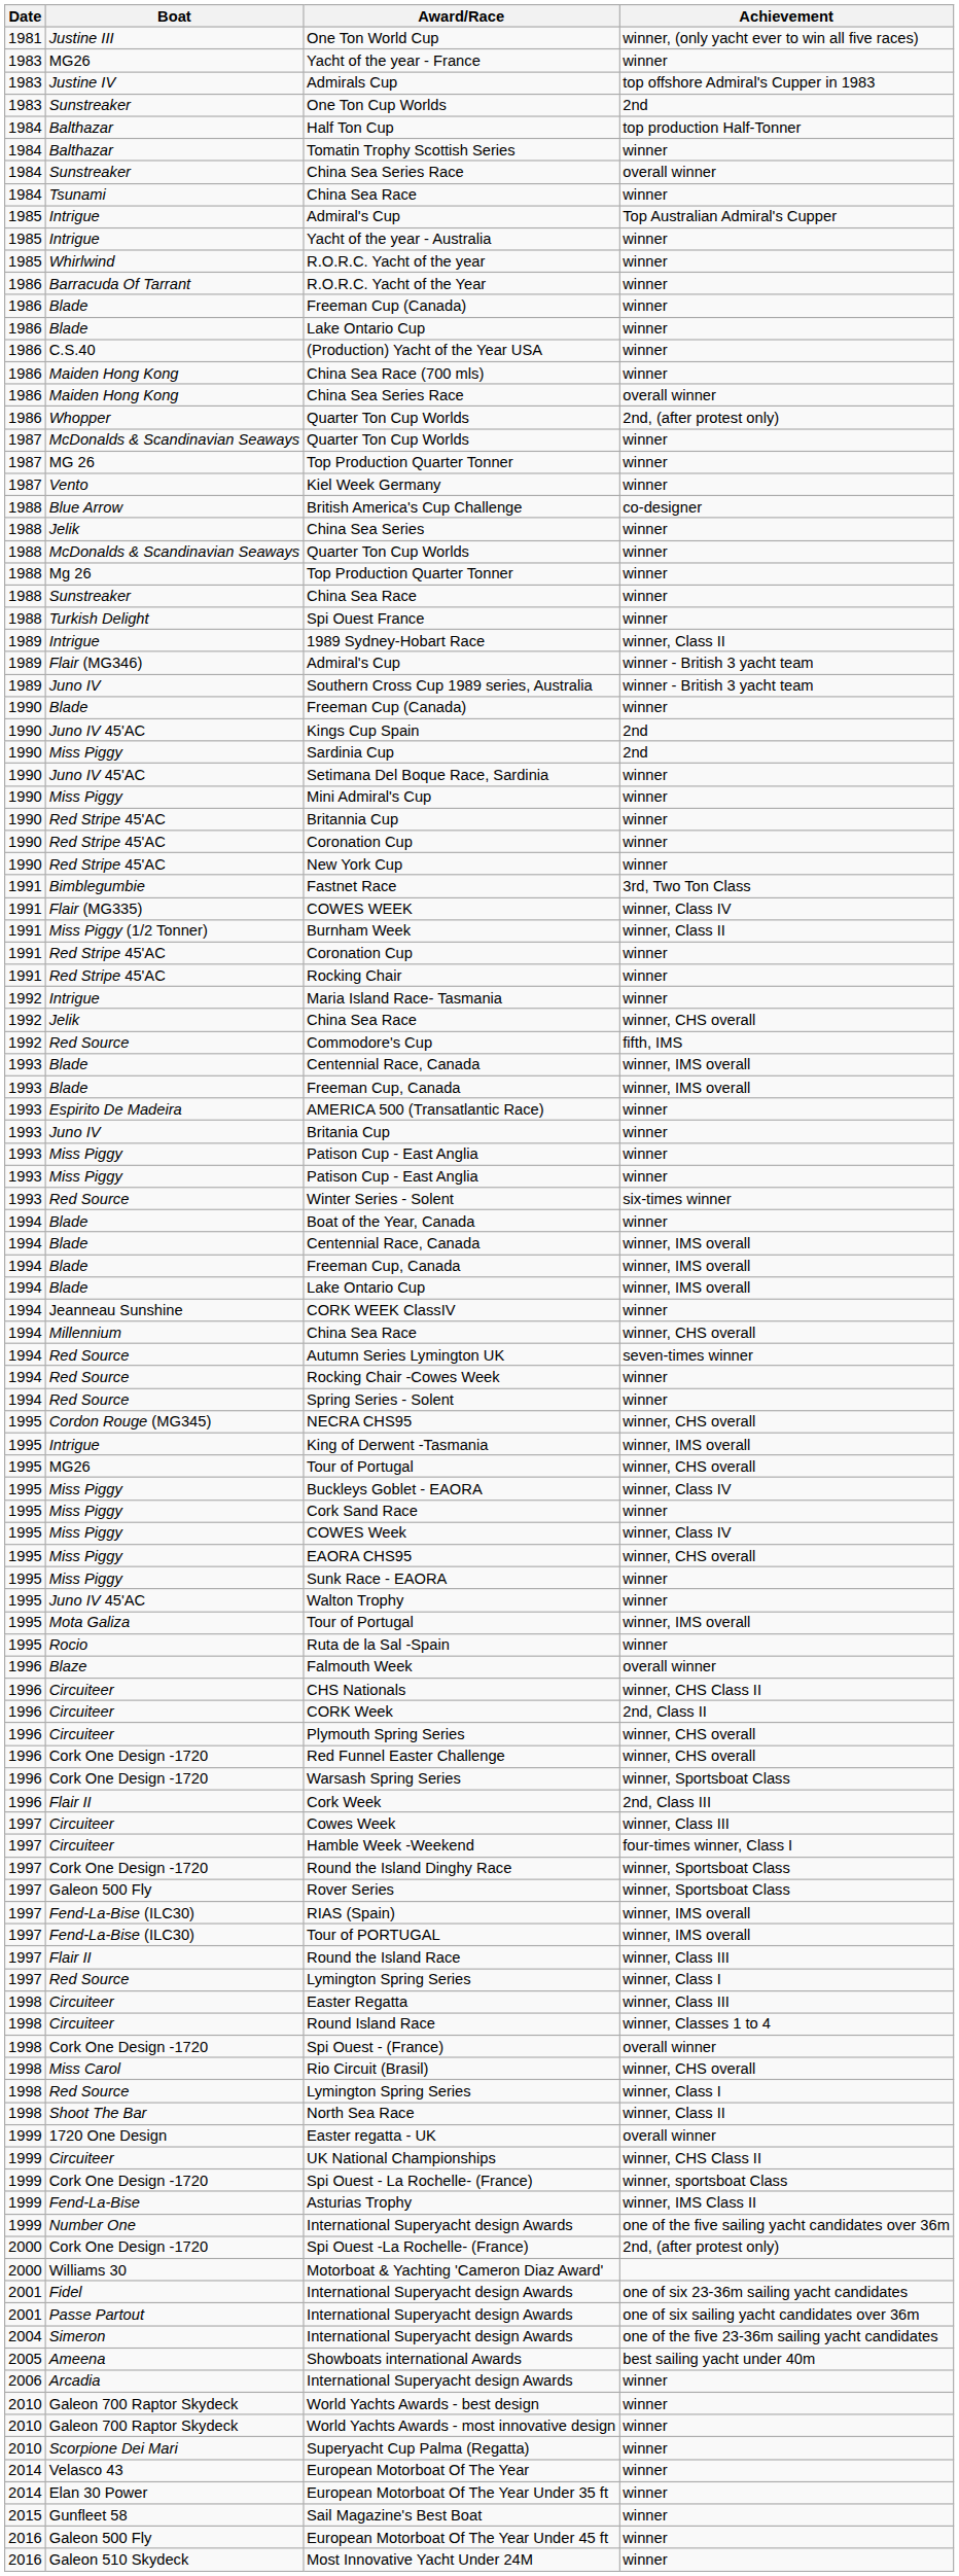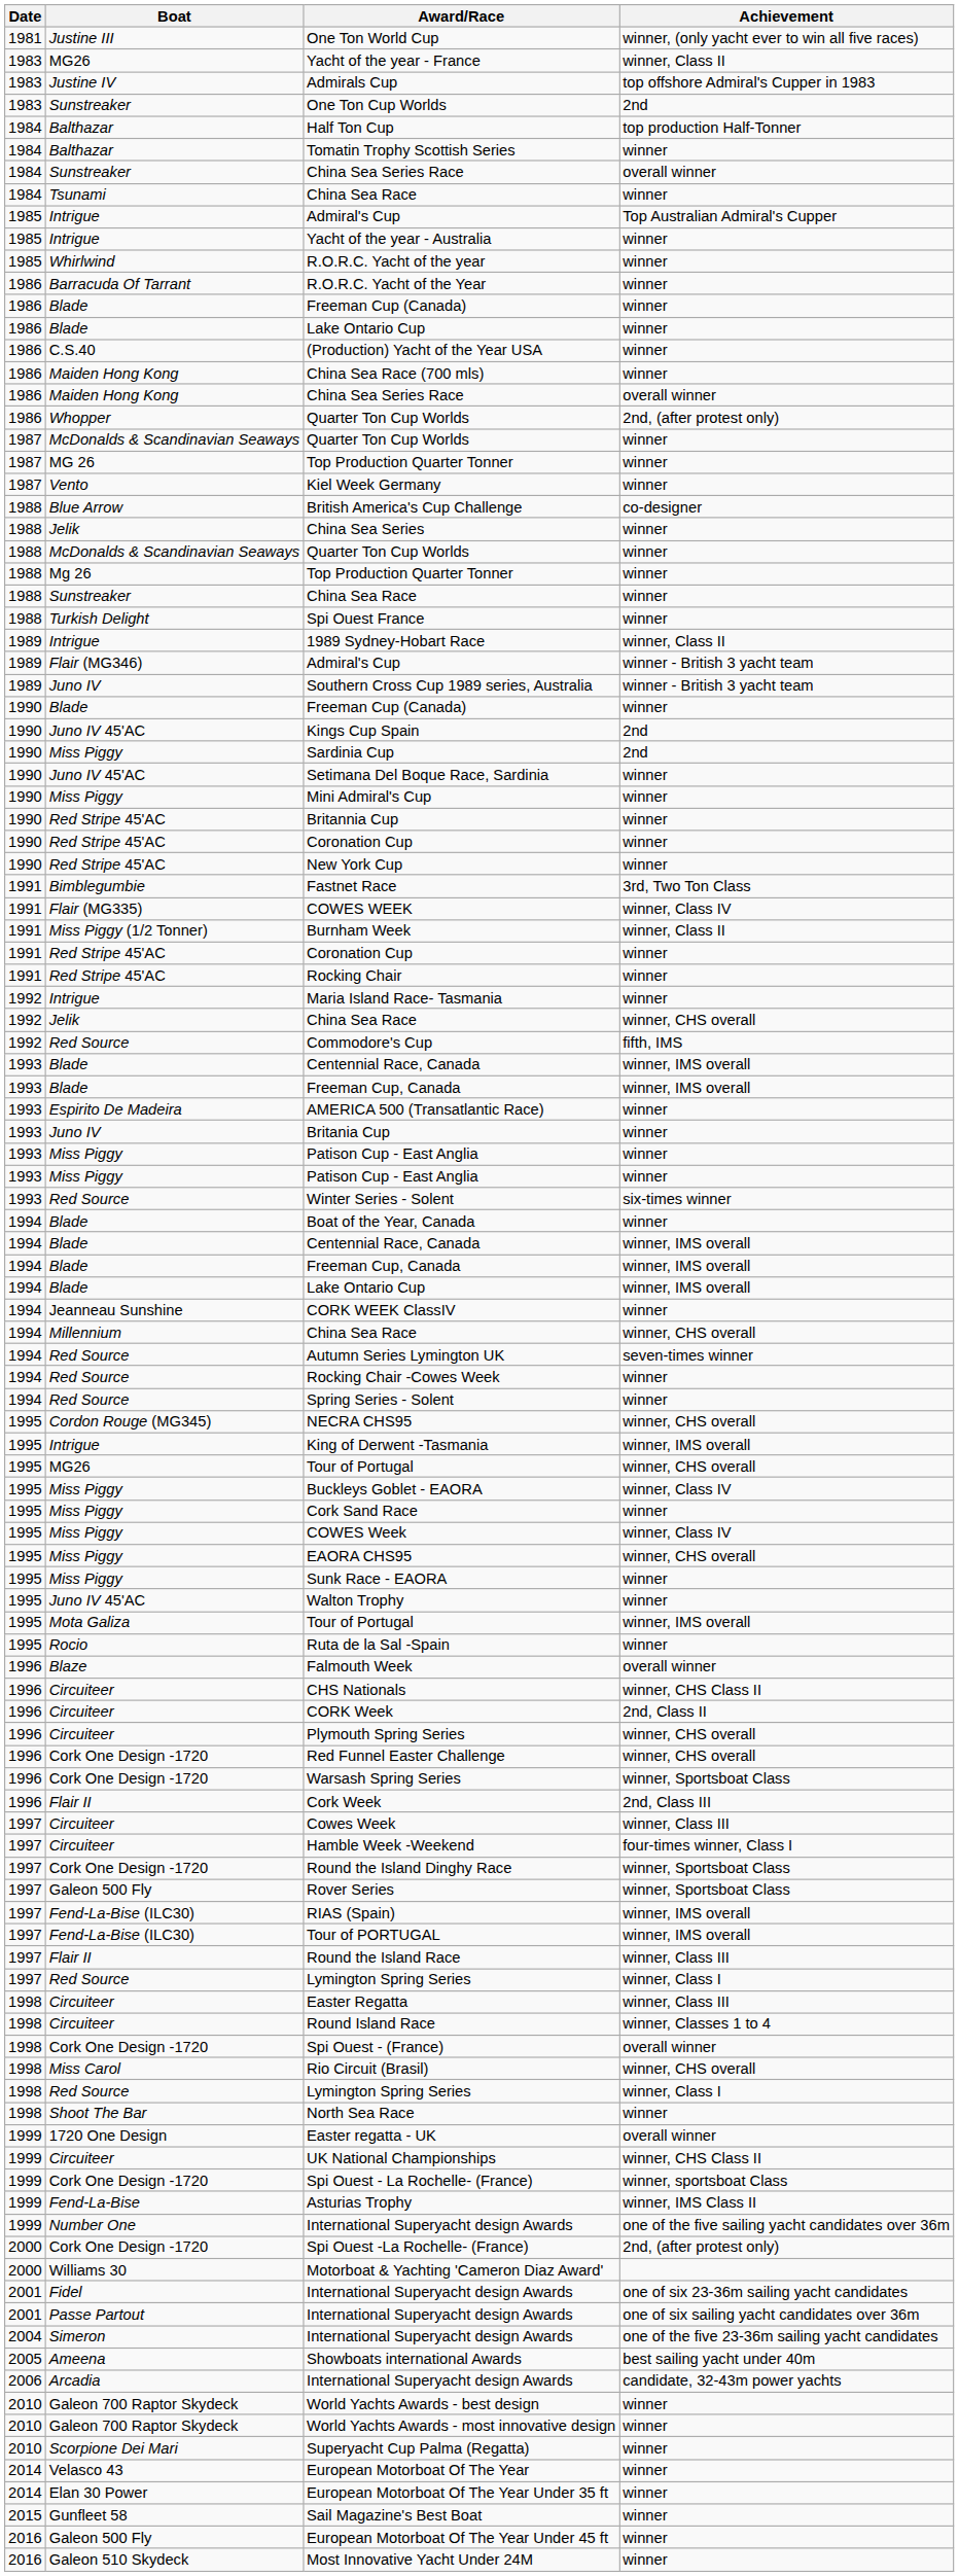Yacht of the year - France | Achievement: winner -> winner, Class II
North Sea Race | Achievement: winner, Class II -> winner
2006 / International Superyacht design Awards | Achievement: winner -> candidate, 32-43m power yachts
